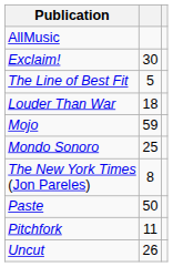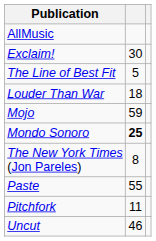Mondo Sonoro | column 2: normal -> bold
Paste | column 2: 50 -> 55
Uncut | column 2: 26 -> 46
